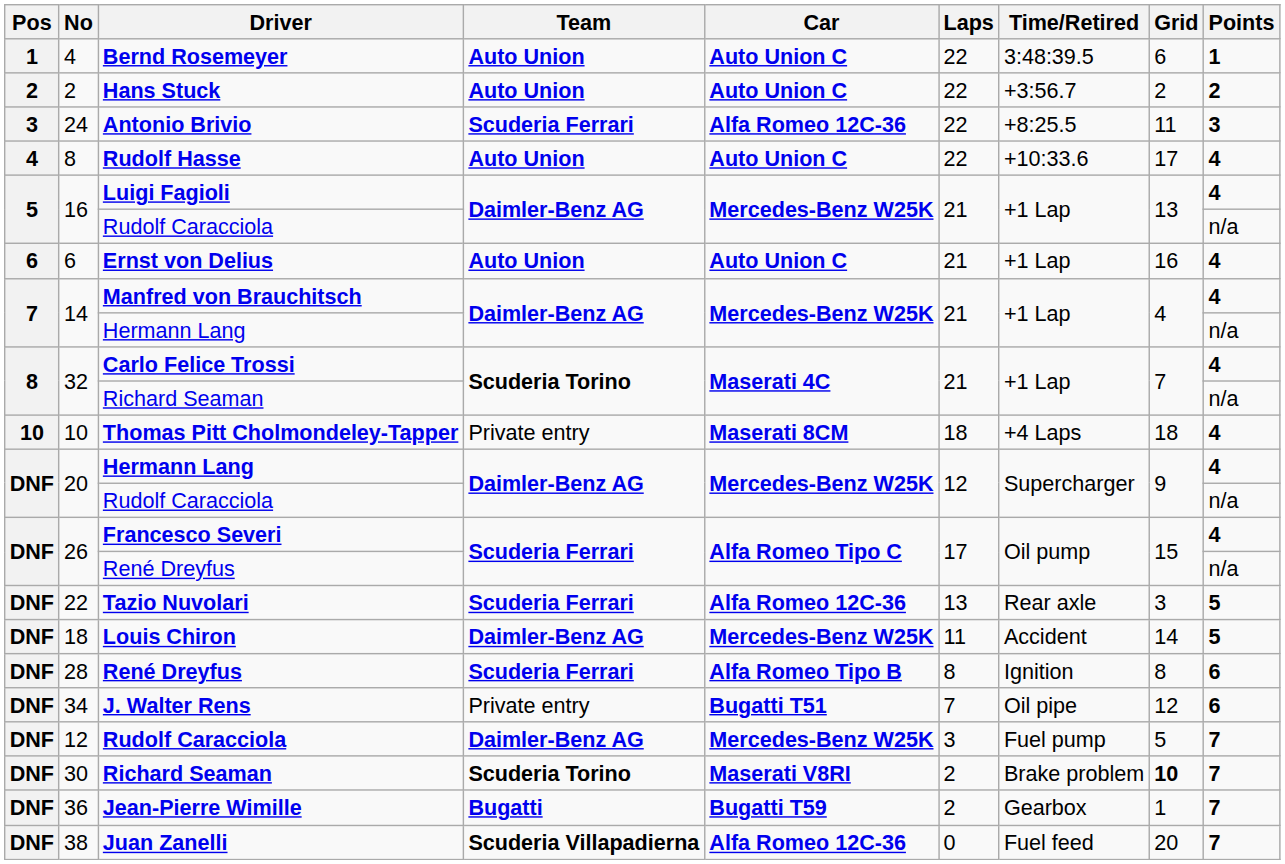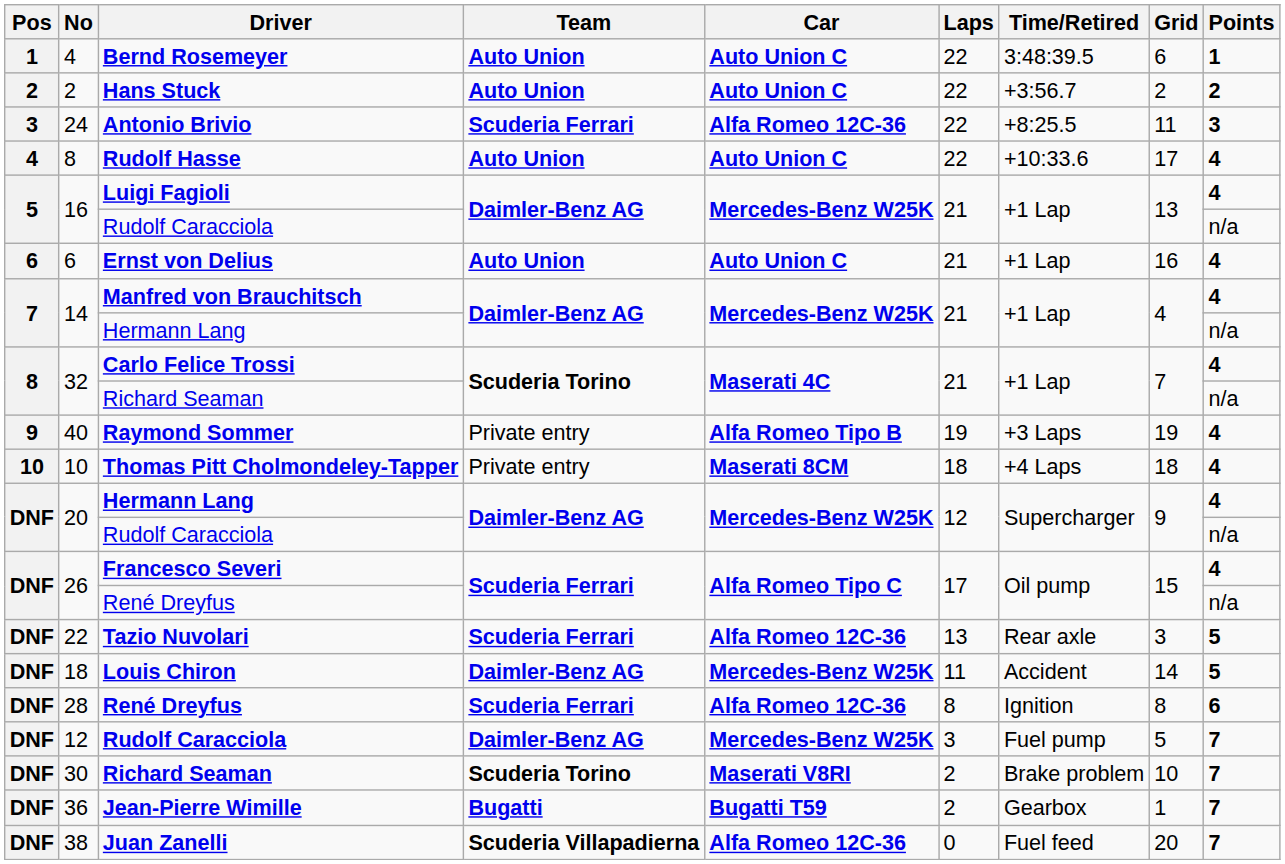+ row: 9 | 40 | Raymond Sommer | Private entry | Alfa Romeo Tipo B | 19 | +3 Laps | 19 | 4
28 | Car: Alfa Romeo Tipo B -> Alfa Romeo 12C-36
- row: DNF | 34 | J. Walter Rens | Private entry | Bugatti T51 | 7 | Oil pipe | 12 | 6
30 | Grid: bold -> normal
